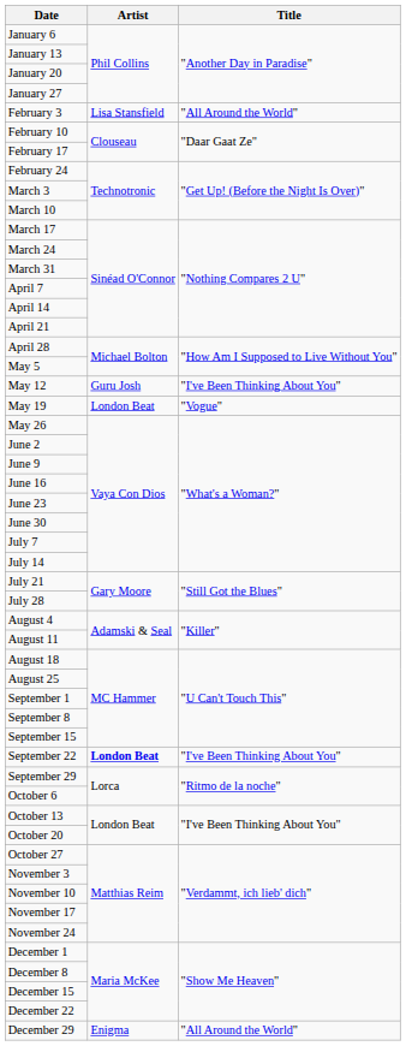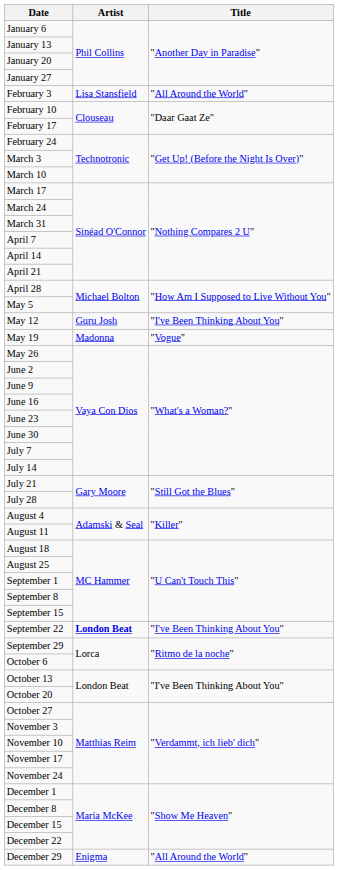May 19 | Artist: London Beat -> Madonna
